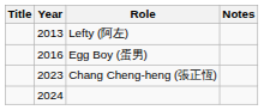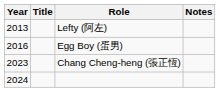columns swapped: Year <-> Title
